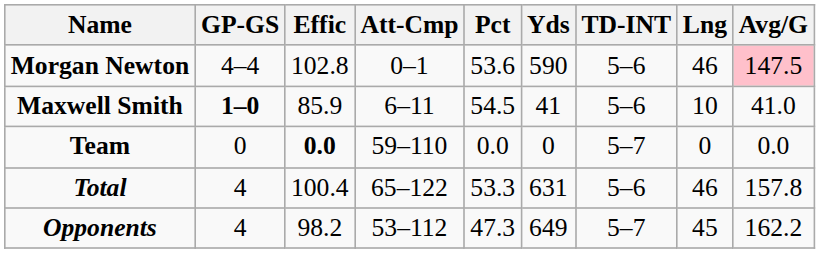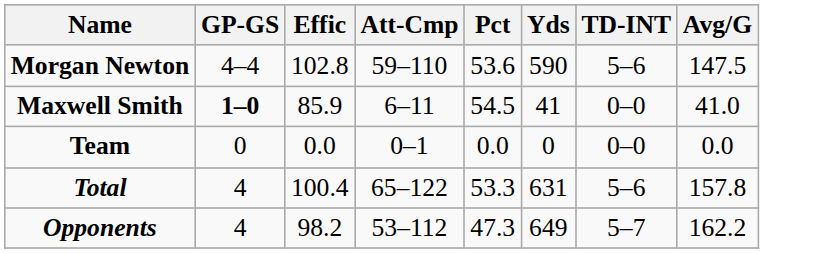- column: Lng | 46 | 10 | 0 | 46 | 45
Morgan Newton | Att-Cmp: 0–1 -> 59–110
Morgan Newton | Avg/G: pink background -> no background
Maxwell Smith | TD-INT: 5–6 -> 0–0
Team | Effic: bold -> normal
Team | Att-Cmp: 59–110 -> 0–1
Team | TD-INT: 5–7 -> 0–0
